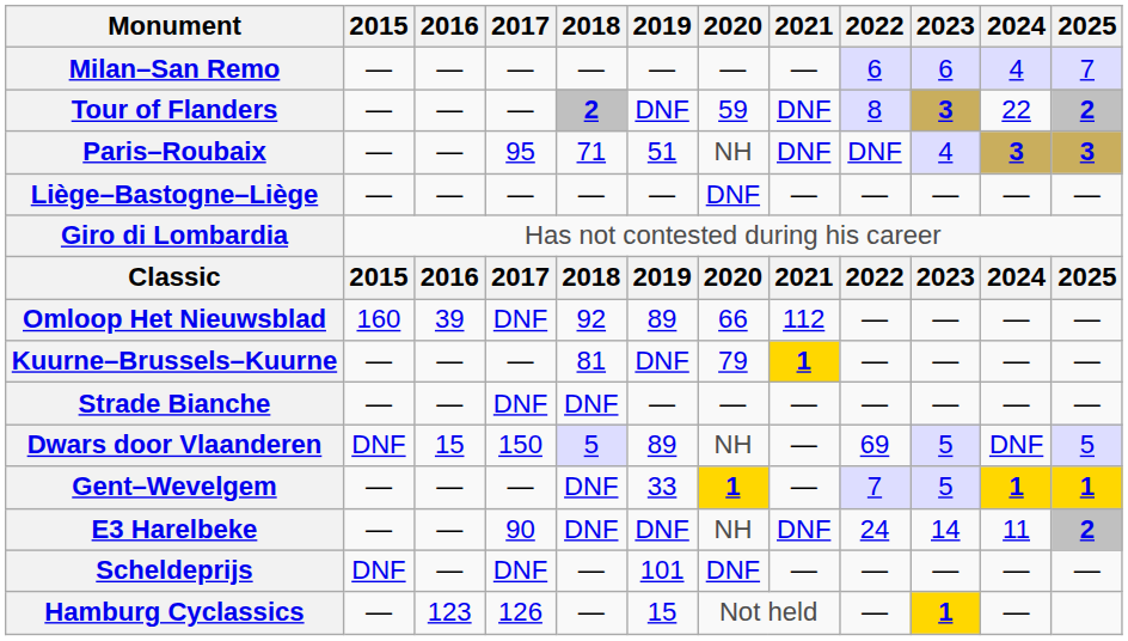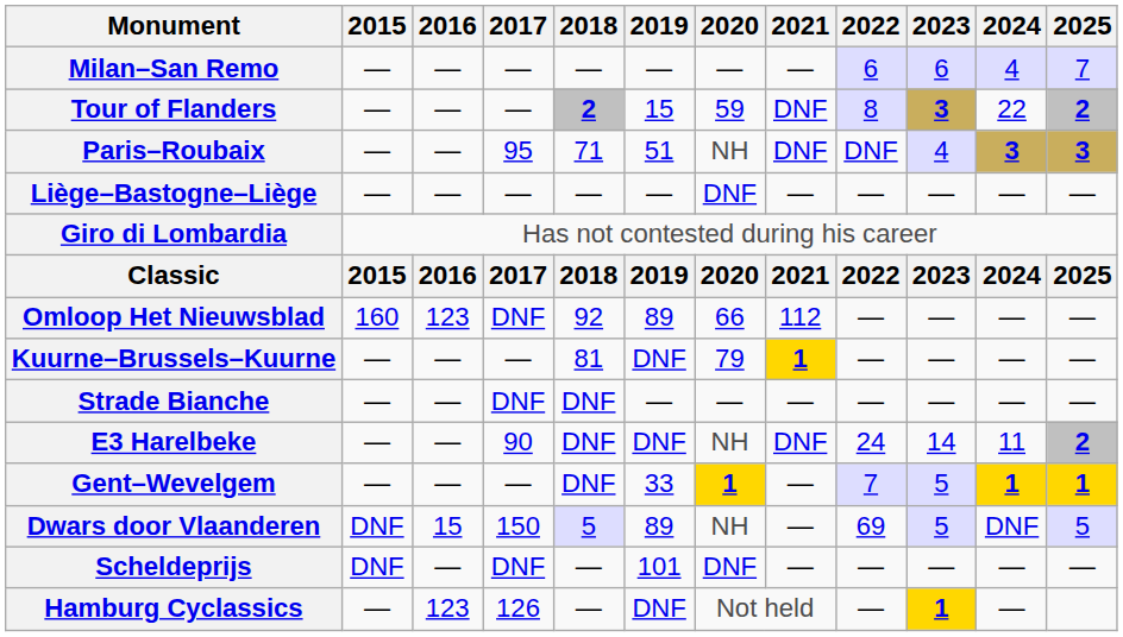Tour of Flanders | 2019: DNF -> 15
Omloop Het Nieuwsblad | 2016: 39 -> 123
rows swapped: E3 Harelbeke <-> Dwars door Vlaanderen
Hamburg Cyclassics | 2019: 15 -> DNF
